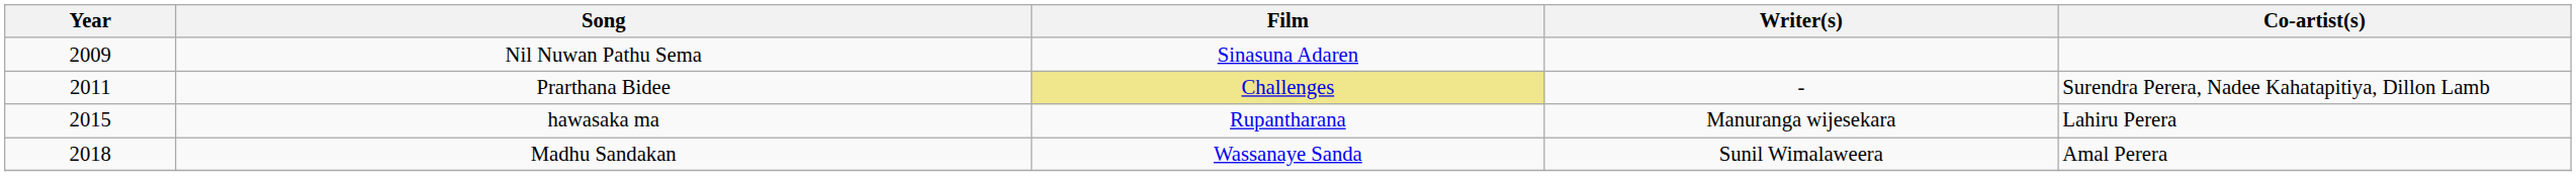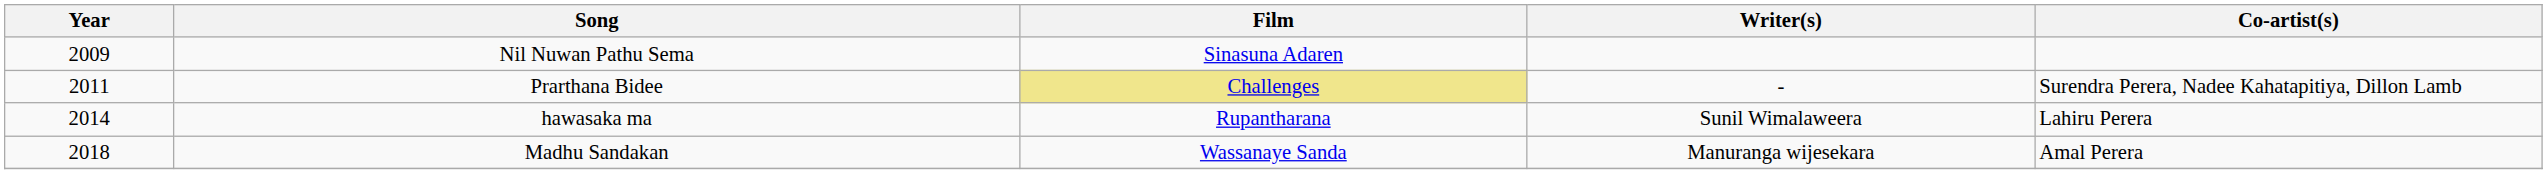hawasaka ma | Year: 2015 -> 2014
hawasaka ma | Writer(s): Manuranga wijesekara -> Sunil Wimalaweera
Madhu Sandakan | Writer(s): Sunil Wimalaweera -> Manuranga wijesekara
